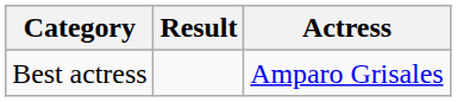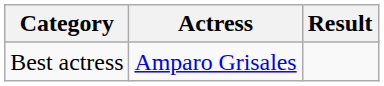columns swapped: Actress <-> Result
